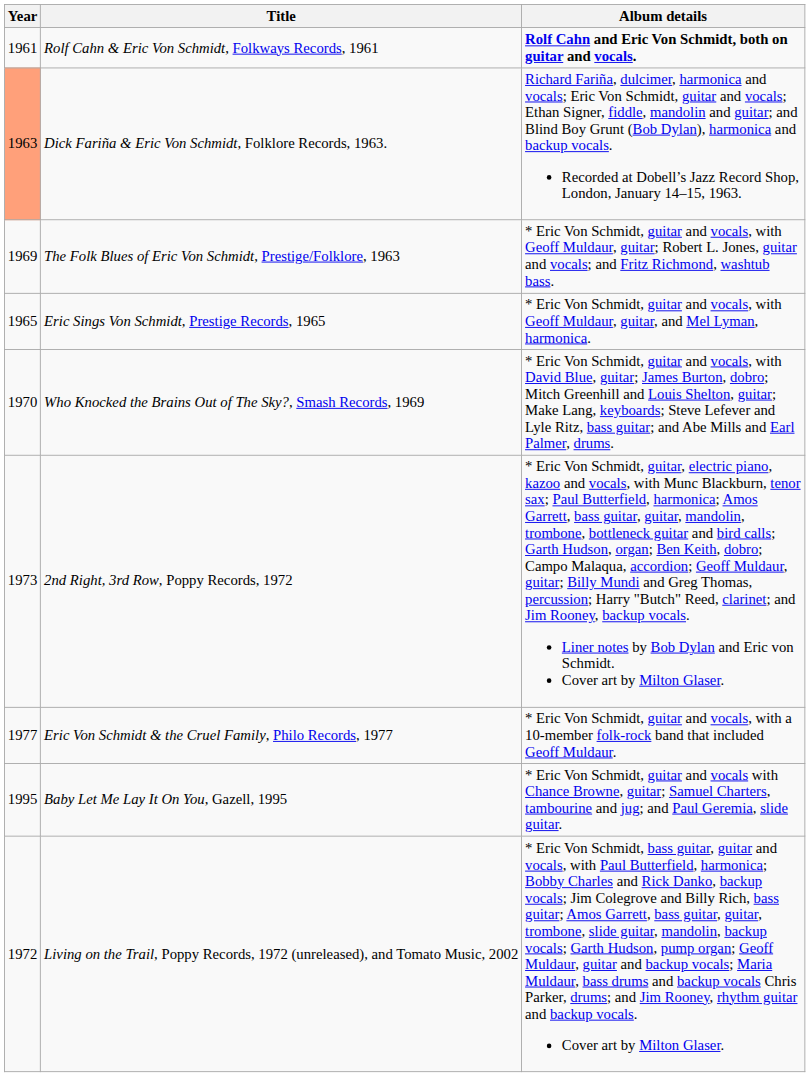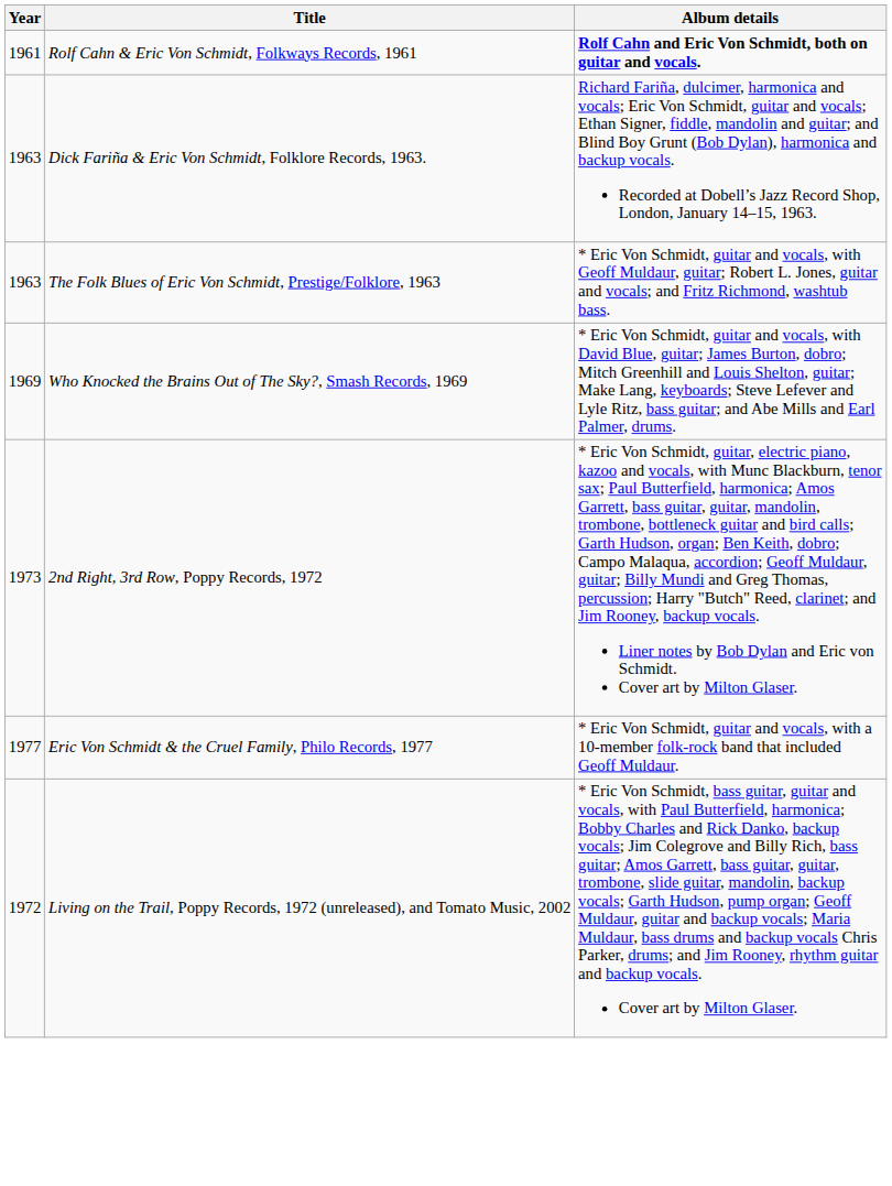Dick Fariña & Eric Von Schmidt, Folklore Records, 1963. | Year: lightsalmon background -> no background
The Folk Blues of Eric Von Schmidt, Prestige/Folklore, 1963 | Year: 1969 -> 1963
- row: 1965 | Eric Sings Von Schmidt, Prestige Records, 1965 | * Eric Von Schmidt, guitar and vocals, with Geoff Muldaur, guitar, and Mel Lyman, harmonica.
Who Knocked the Brains Out of The Sky?, Smash Records, 1969 | Year: 1970 -> 1969
- row: 1995 | Baby Let Me Lay It On You, Gazell, 1995 | * Eric Von Schmidt, guitar and vocals with Chance Browne, guitar; Samuel Charters, tambourine and jug; and Paul Geremia, slide guitar.
